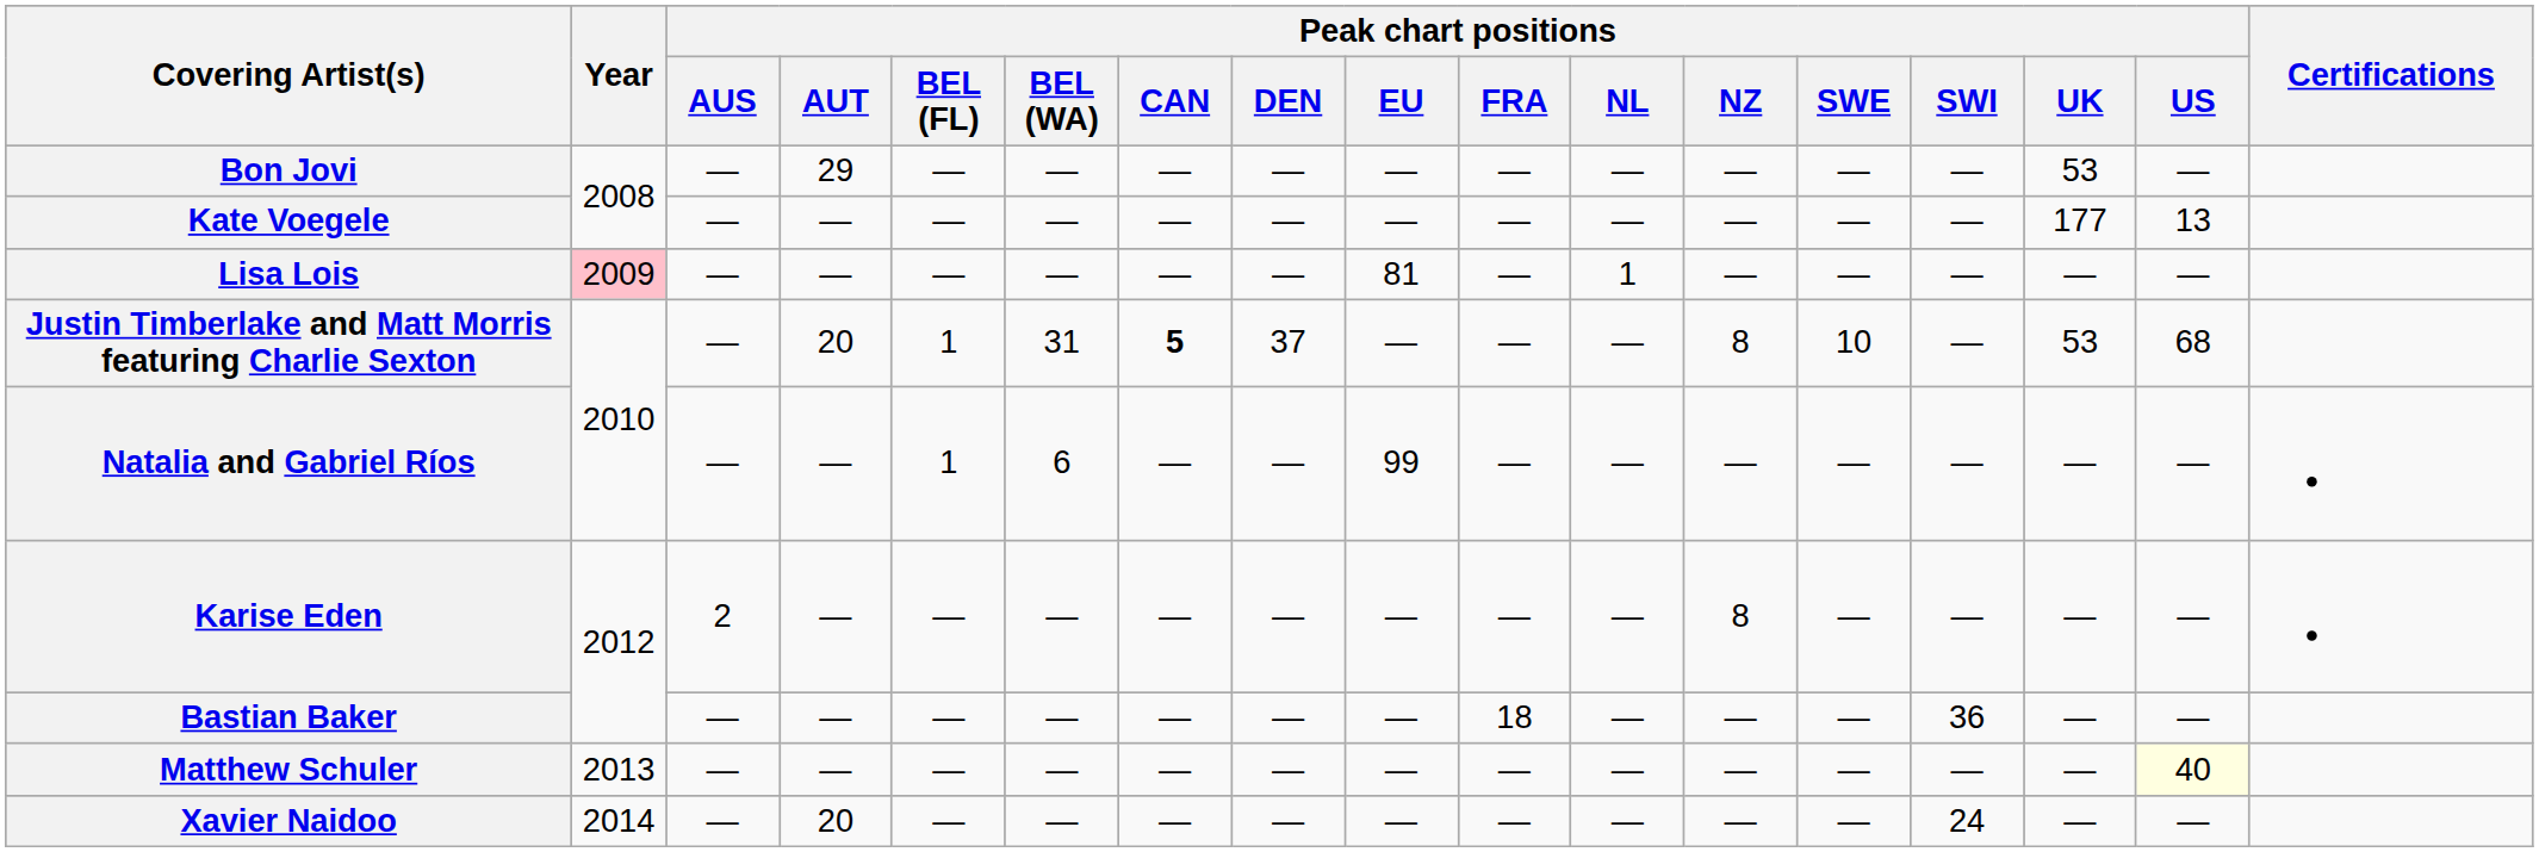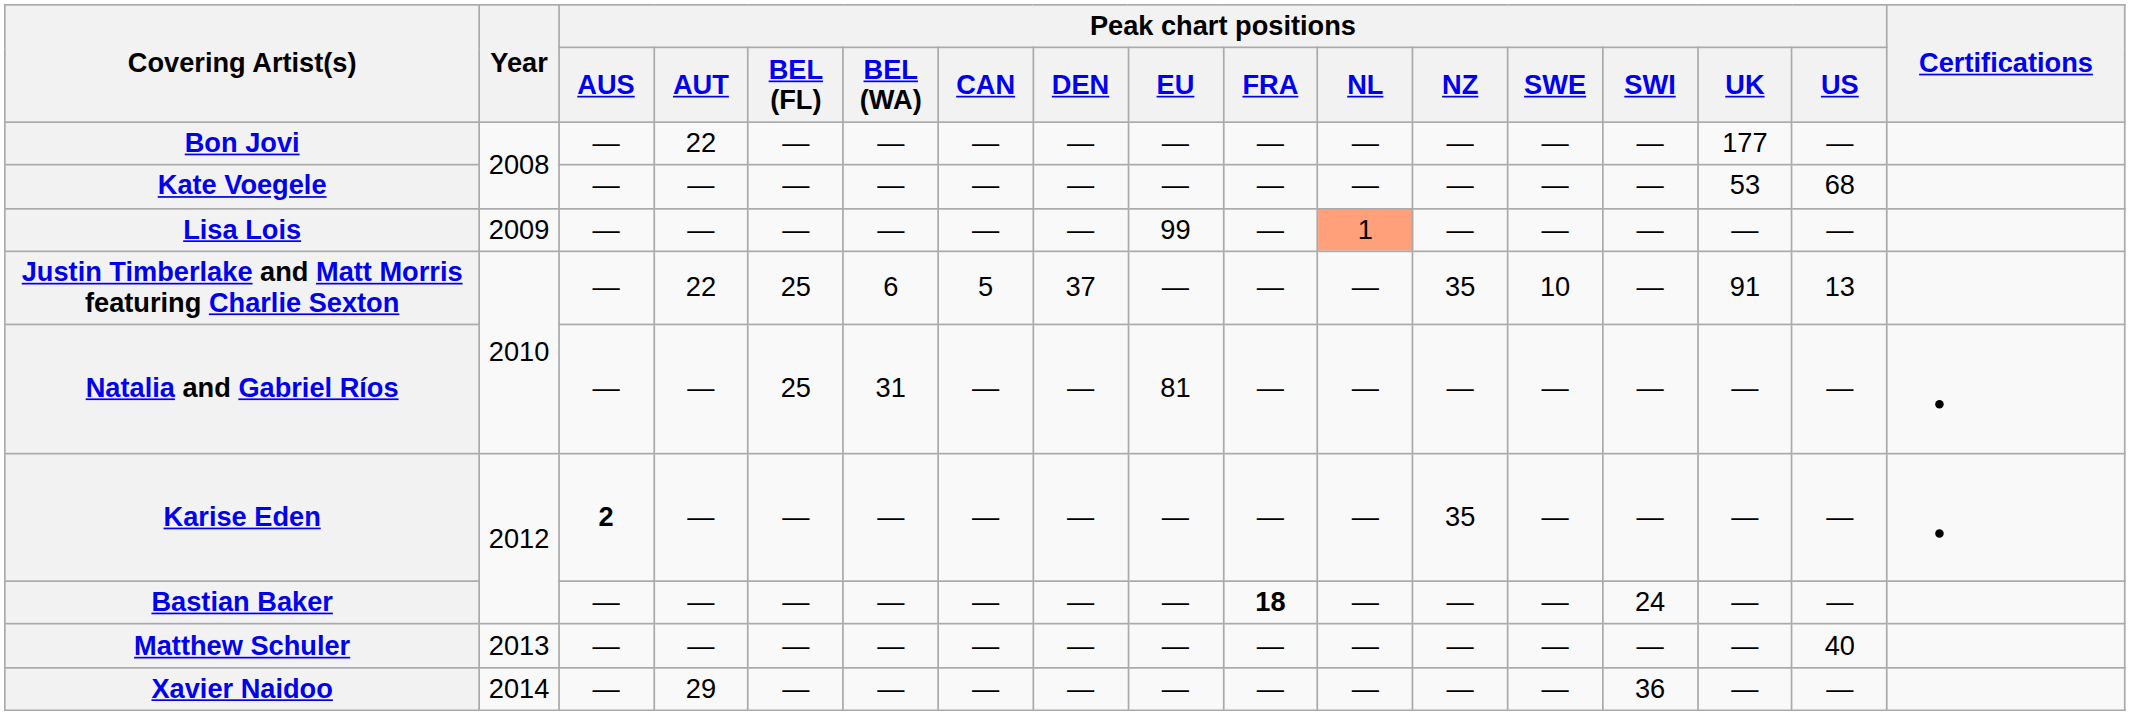Bon Jovi | Peak chart positions / AUT: 29 -> 22
Bon Jovi | Peak chart positions / UK: 53 -> 177
Kate Voegele | Peak chart positions / UK: 177 -> 53
Kate Voegele | Peak chart positions / US: 13 -> 68
Lisa Lois | Year: pink background -> no background
Lisa Lois | Peak chart positions / EU: 81 -> 99
Lisa Lois | Peak chart positions / NL: no background -> lightsalmon background
Justin Timberlake and Matt Morris featuring Charlie Sexton | Peak chart positions / AUT: 20 -> 22
Justin Timberlake and Matt Morris featuring Charlie Sexton | Peak chart positions / BEL (FL): 1 -> 25
Justin Timberlake and Matt Morris featuring Charlie Sexton | Peak chart positions / BEL (WA): 31 -> 6
Justin Timberlake and Matt Morris featuring Charlie Sexton | Peak chart positions / CAN: bold -> normal
Justin Timberlake and Matt Morris featuring Charlie Sexton | Peak chart positions / NZ: 8 -> 35
Justin Timberlake and Matt Morris featuring Charlie Sexton | Peak chart positions / UK: 53 -> 91
Justin Timberlake and Matt Morris featuring Charlie Sexton | Peak chart positions / US: 68 -> 13
Natalia and Gabriel Ríos | Peak chart positions / BEL (FL): 1 -> 25
Natalia and Gabriel Ríos | Peak chart positions / BEL (WA): 6 -> 31
Natalia and Gabriel Ríos | Peak chart positions / EU: 99 -> 81
Karise Eden | Peak chart positions / AUS: normal -> bold
Karise Eden | Peak chart positions / NZ: 8 -> 35
Bastian Baker | Peak chart positions / FRA: normal -> bold
Bastian Baker | Peak chart positions / SWI: 36 -> 24
Matthew Schuler | Peak chart positions / US: lightyellow background -> no background
Xavier Naidoo | Peak chart positions / AUT: 20 -> 29
Xavier Naidoo | Peak chart positions / SWI: 24 -> 36
